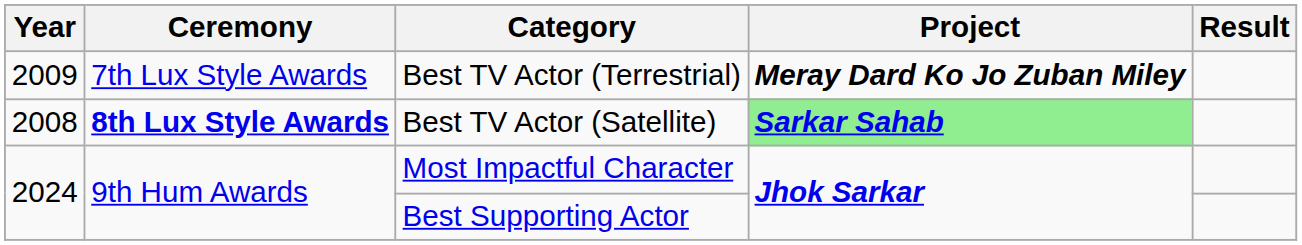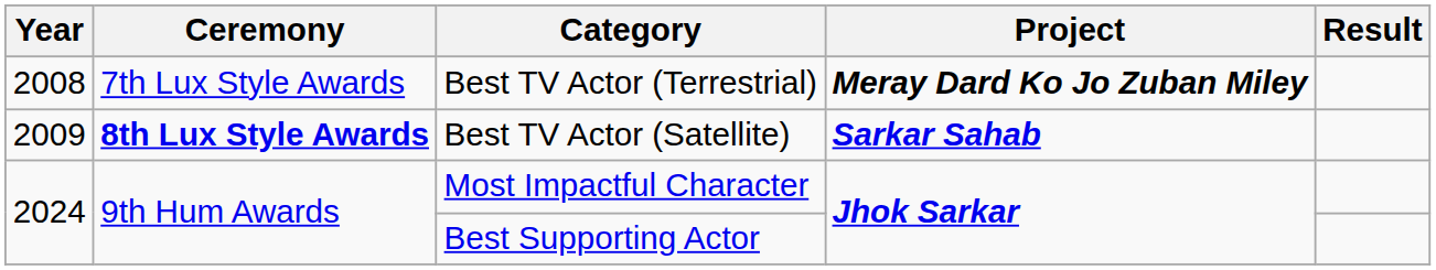Best TV Actor (Terrestrial) | Year: 2009 -> 2008
Best TV Actor (Satellite) | Year: 2008 -> 2009
Best TV Actor (Satellite) | Project: lightgreen background -> no background
